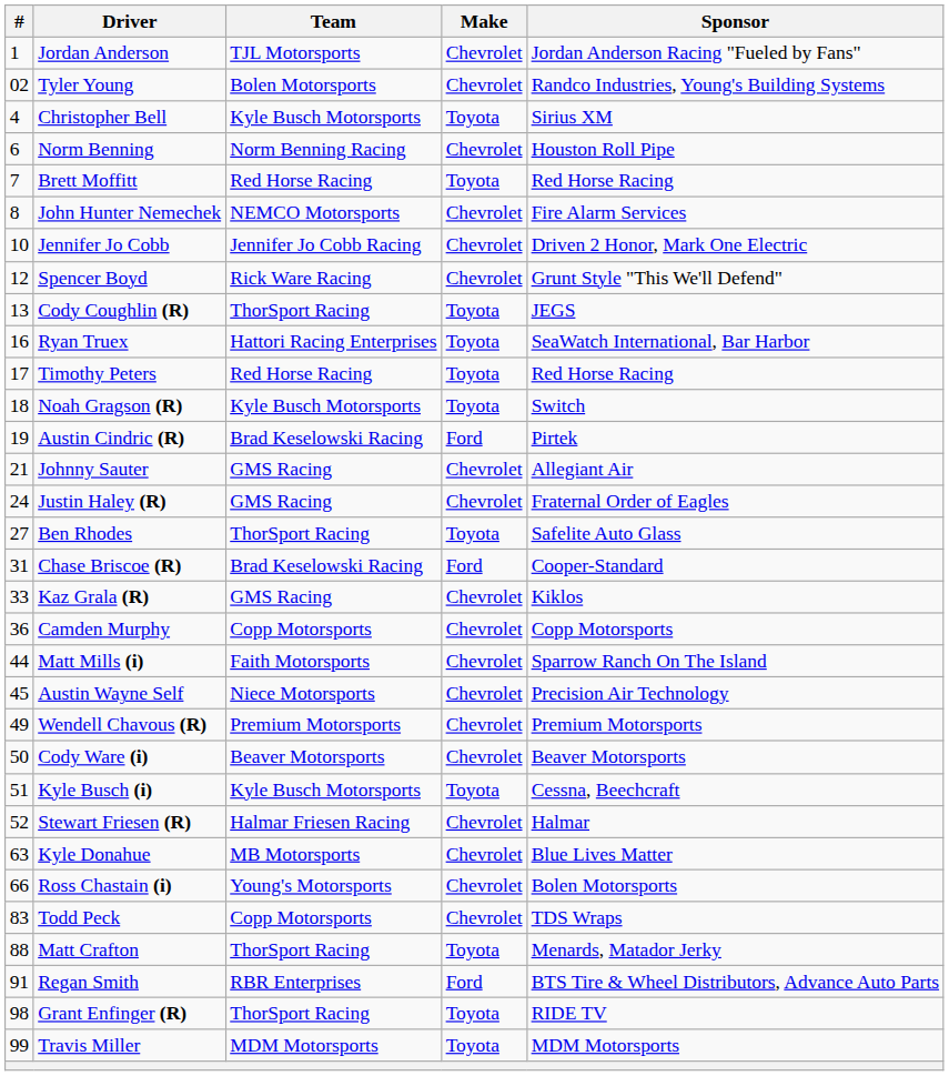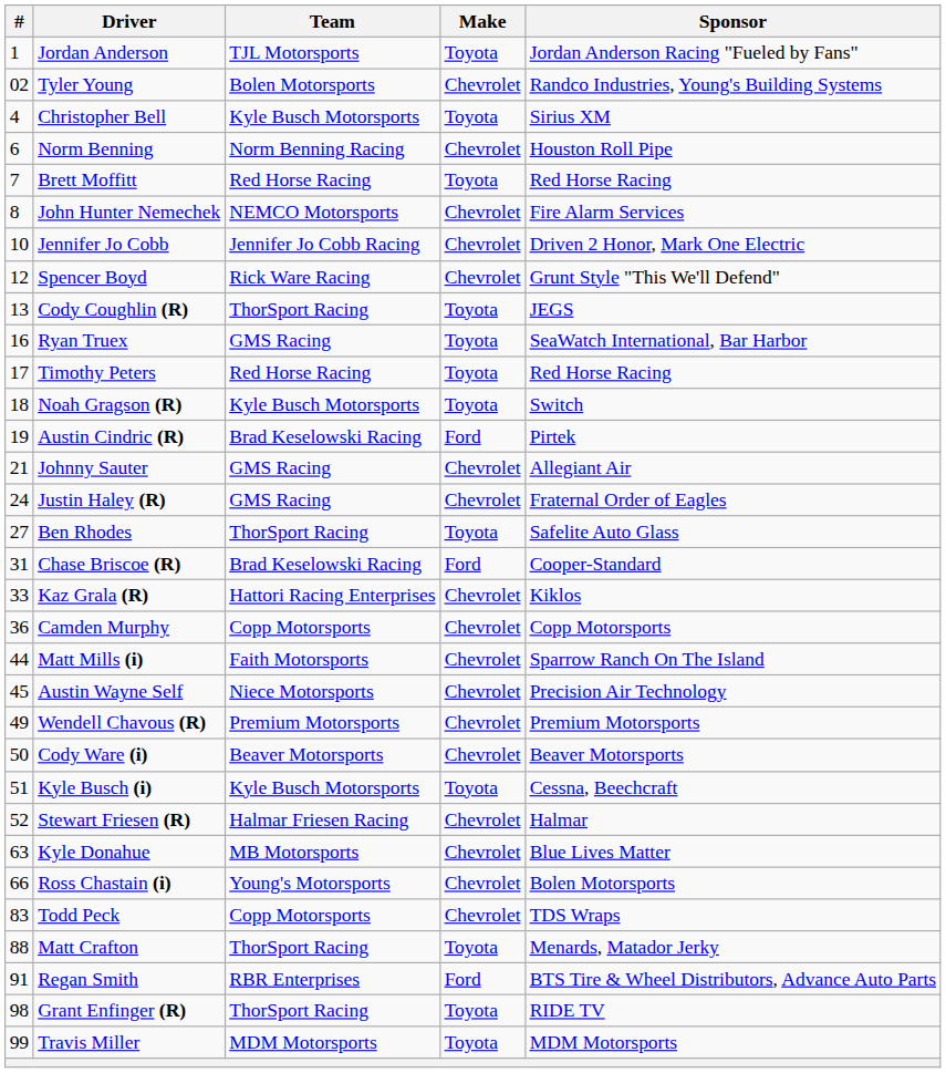Jordan Anderson | Make: Chevrolet -> Toyota
Ryan Truex | Team: Hattori Racing Enterprises -> GMS Racing
Kaz Grala (R) | Team: GMS Racing -> Hattori Racing Enterprises
